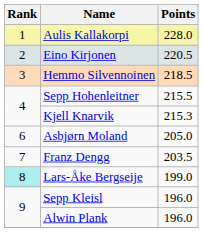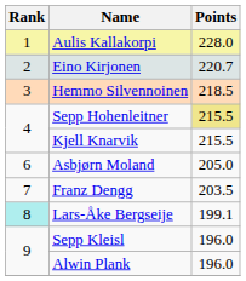Eino Kirjonen | Points: 220.5 -> 220.7
Sepp Hohenleitner | Points: no background -> khaki background
Kjell Knarvik | Points: 215.3 -> 215.5
Lars-Åke Bergseije | Points: 199.0 -> 199.1
